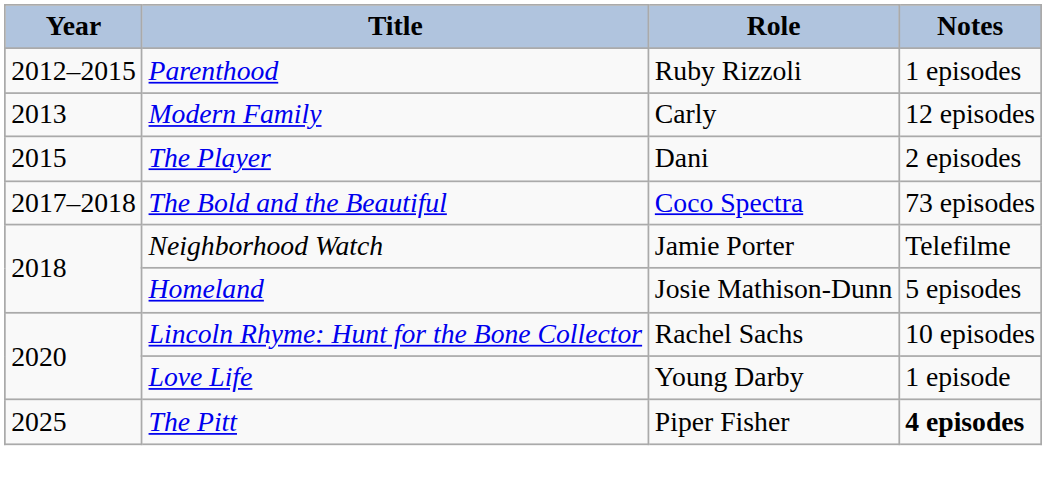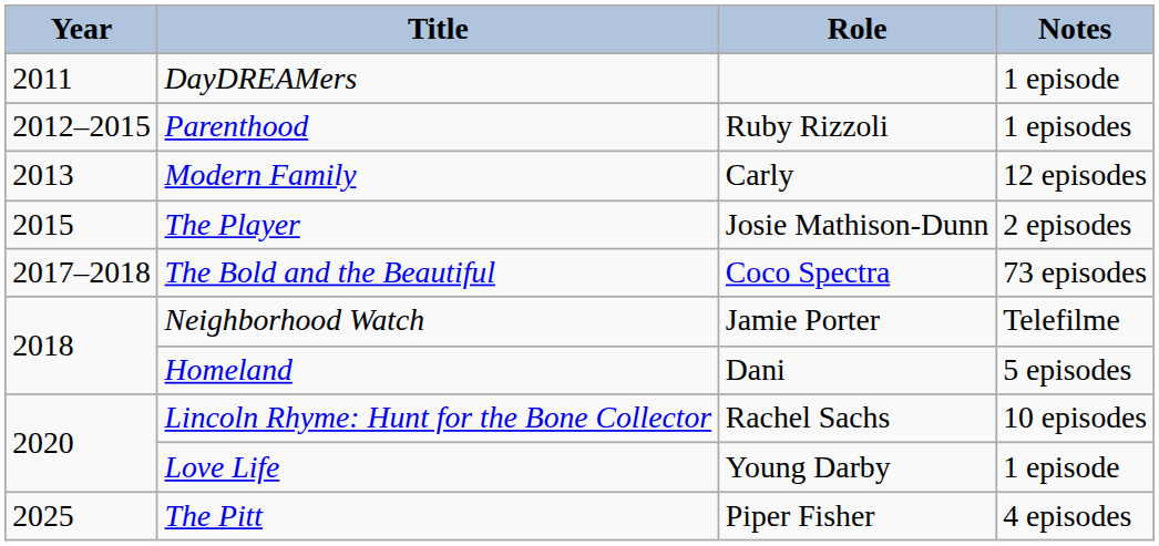+ row: 2011 | DayDREAMers | 1 episode
The Player | Role: Dani -> Josie Mathison-Dunn
Homeland | Role: Josie Mathison-Dunn -> Dani
The Pitt | Notes: bold -> normal
